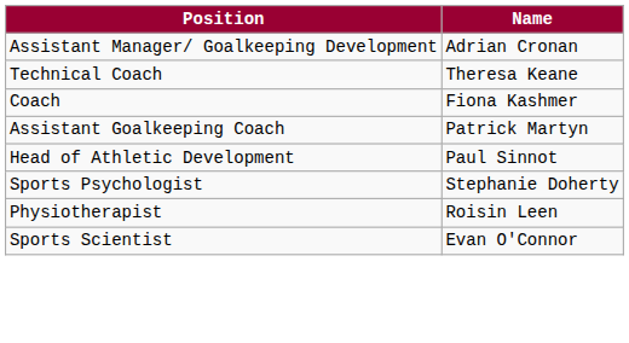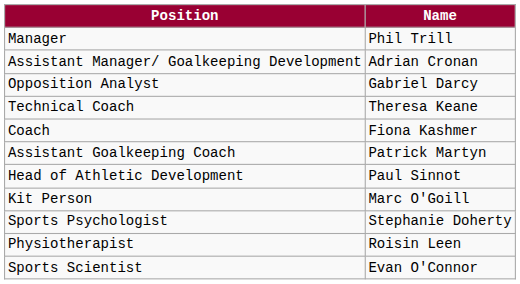+ row: Manager | Phil Trill
+ row: Opposition Analyst | Gabriel Darcy
+ row: Kit Person | Marc O'Goill
